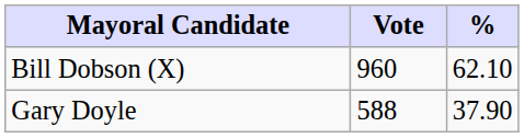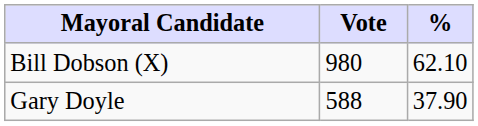Bill Dobson (X) | Vote: 960 -> 980
